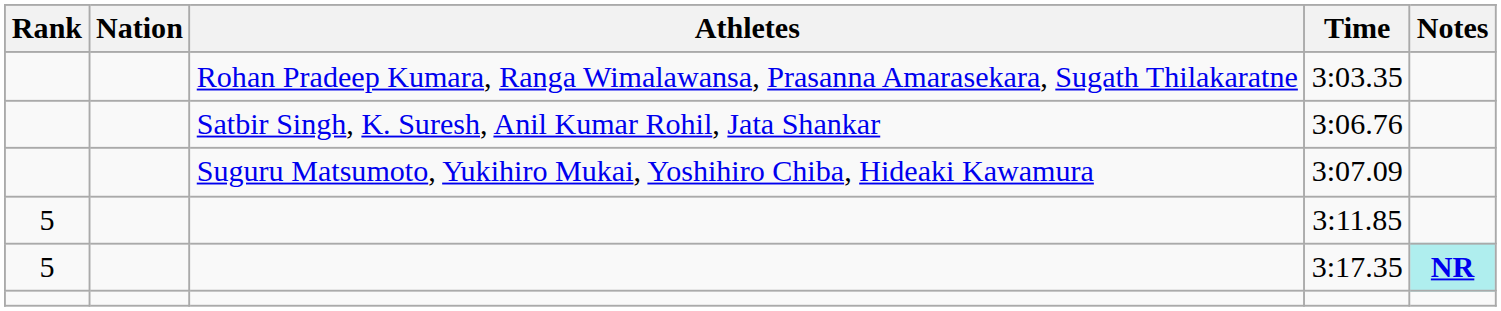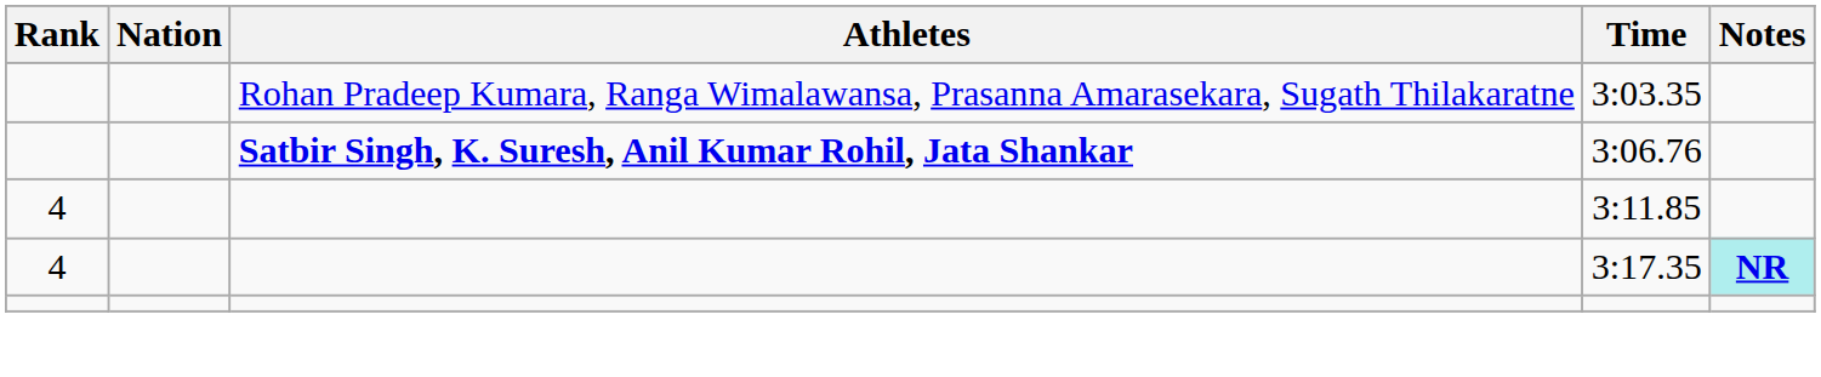3:06.76 | Athletes: normal -> bold
- row: Suguru Matsumoto, Yukihiro Mukai, Yoshihiro Chiba, Hideaki Kawamura | 3:07.09
3:11.85 | Rank: 5 -> 4
3:17.35 | Rank: 5 -> 4
